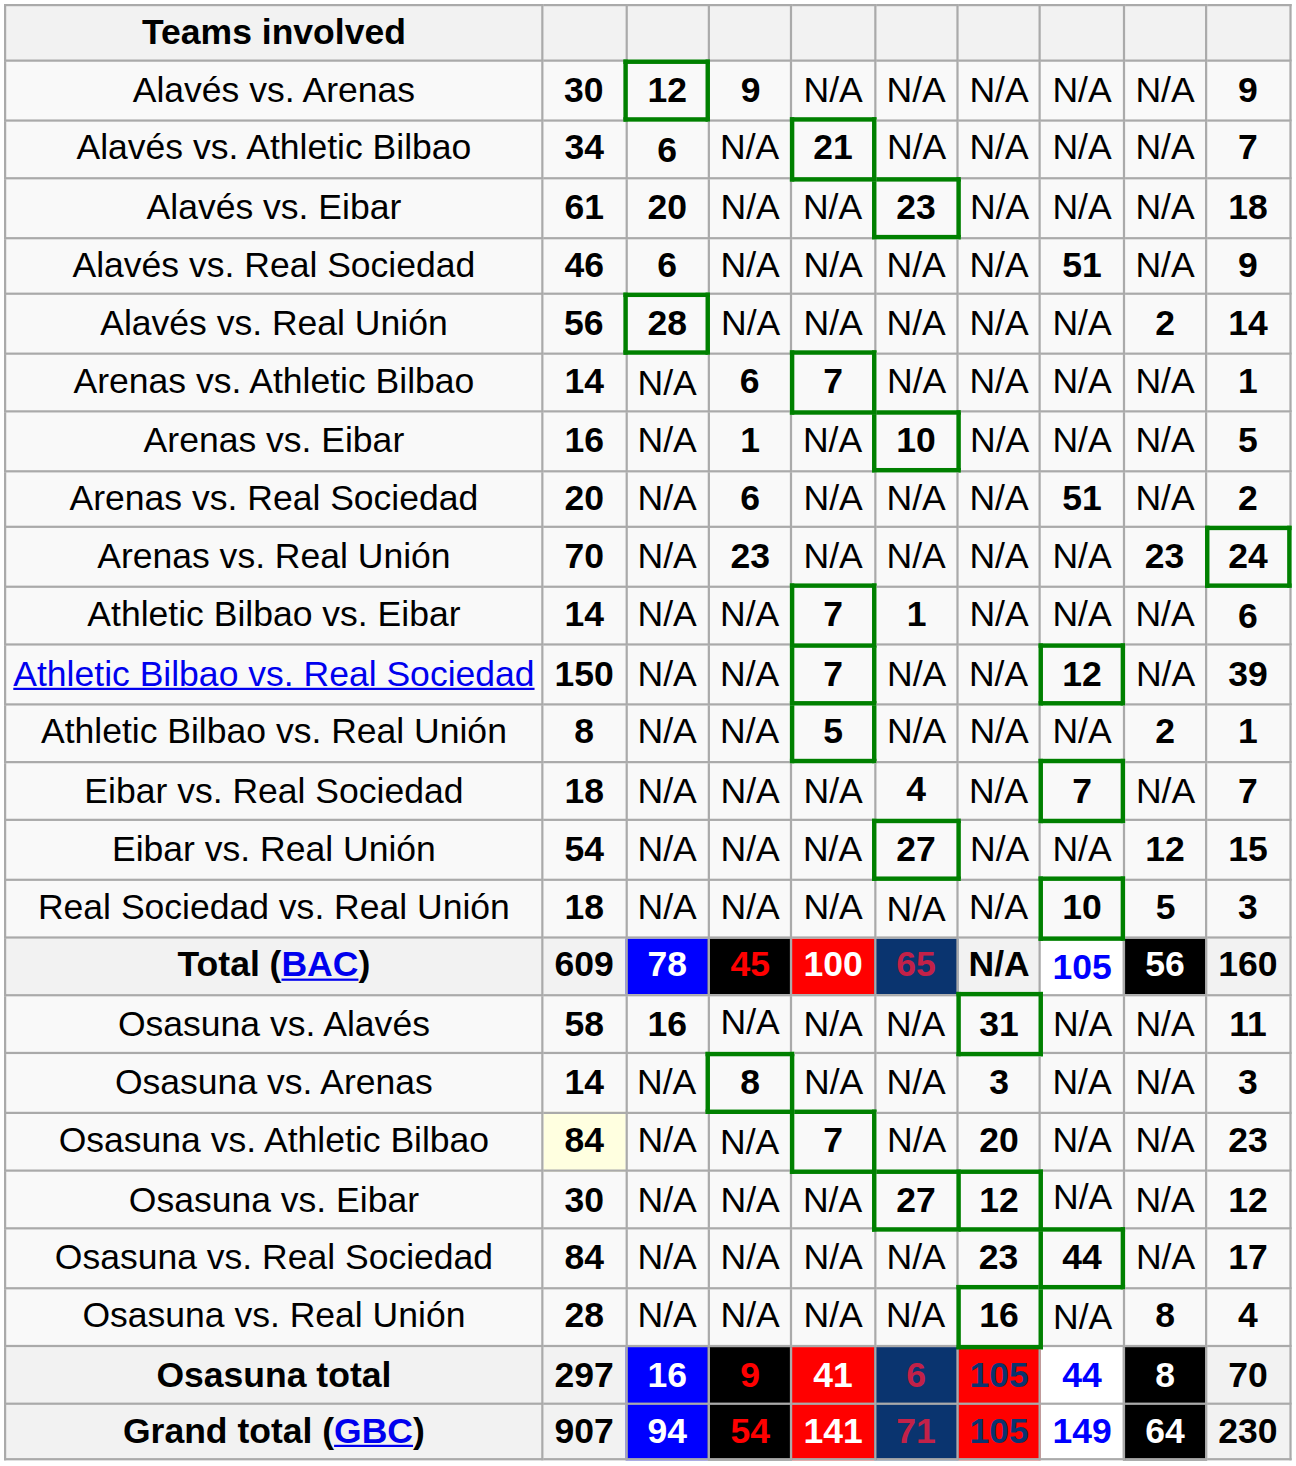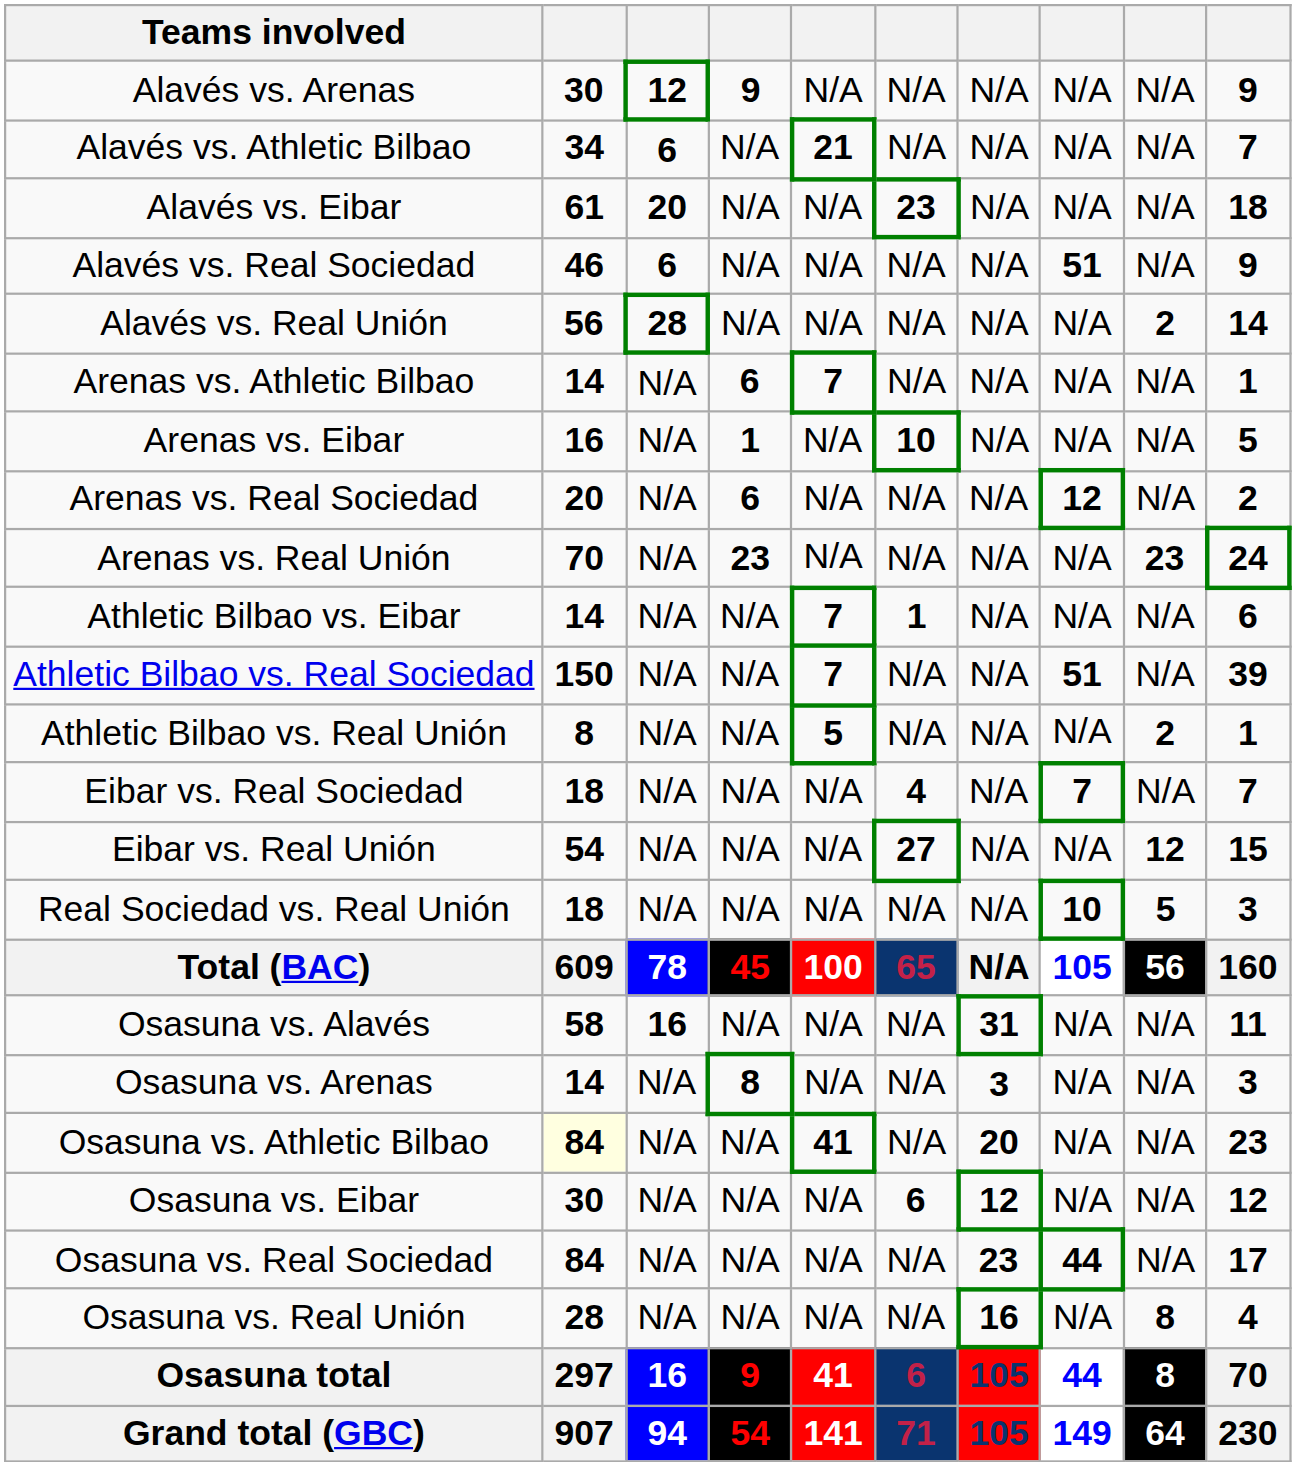Arenas vs. Real Sociedad | column 8: 51 -> 12
Athletic Bilbao vs. Real Sociedad | column 8: 12 -> 51
Osasuna vs. Athletic Bilbao | column 5: 7 -> 41
Osasuna vs. Eibar | column 6: 27 -> 6
